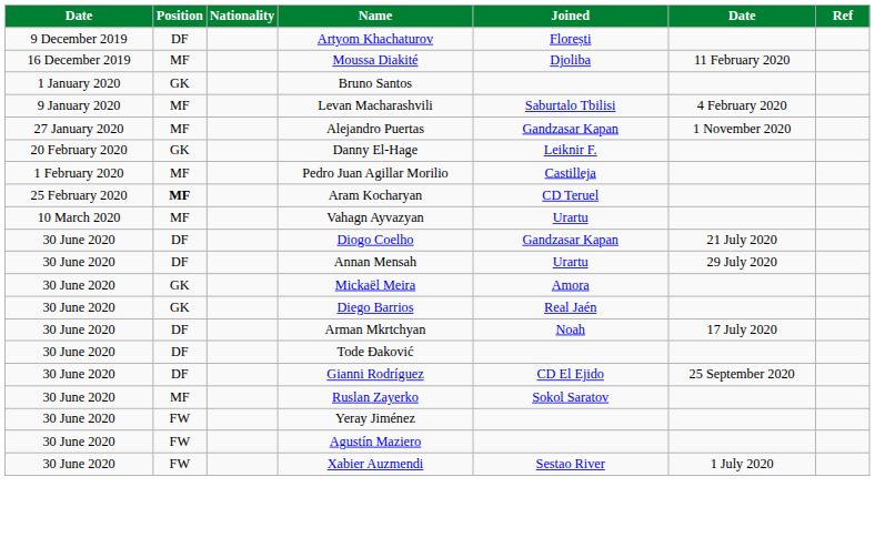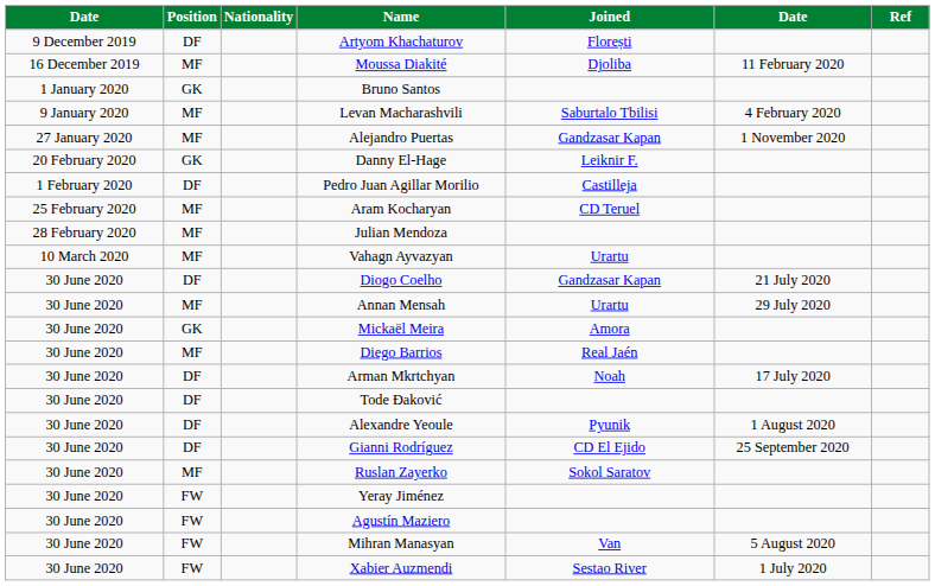Pedro Juan Agillar Morilio | Position: MF -> DF
Aram Kocharyan | Position: bold -> normal
+ row: 28 February 2020 | MF | Julian Mendoza
Annan Mensah | Position: DF -> MF
Diego Barrios | Position: GK -> MF
+ row: 30 June 2020 | DF | Alexandre Yeoule | Pyunik | 1 August 2020
+ row: 30 June 2020 | FW | Mihran Manasyan | Van | 5 August 2020
